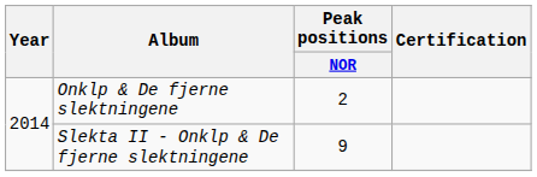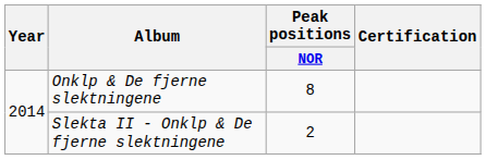Onklp & De fjerne slektningene | Peak positions / NOR: 2 -> 8
Slekta II - Onklp & De fjerne slektningene | Peak positions / NOR: 9 -> 2
